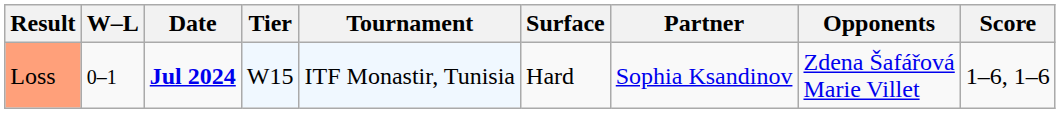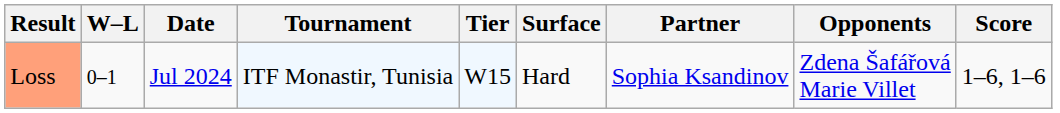columns swapped: Tournament <-> Tier
Loss | Date: bold -> normal
